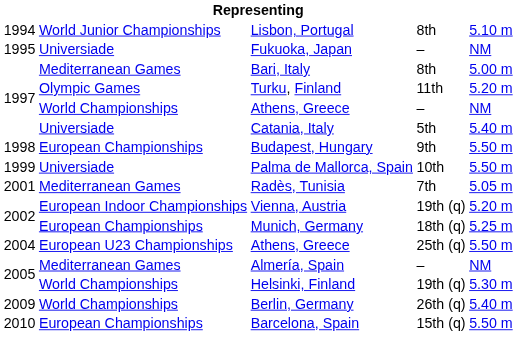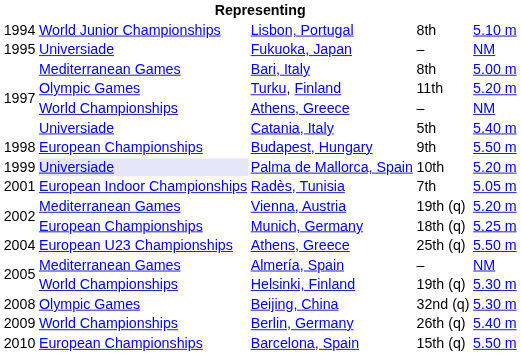Palma de Mallorca, Spain | column 2: no background -> lavender background
Palma de Mallorca, Spain | column 5: 5.50 m -> 5.20 m
Radès, Tunisia | column 2: Mediterranean Games -> European Indoor Championships
Vienna, Austria | column 2: European Indoor Championships -> Mediterranean Games
+ row: 2008 | Olympic Games | Beijing, China | 32nd (q) | 5.30 m
